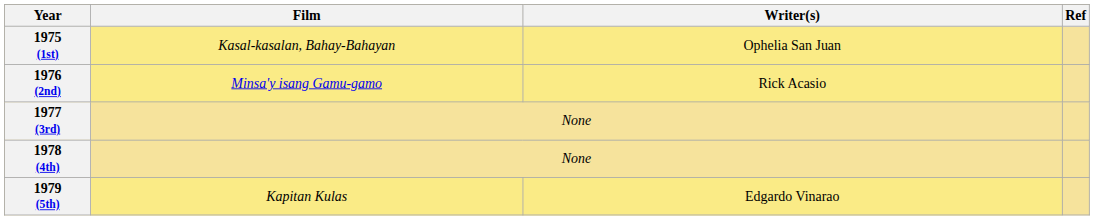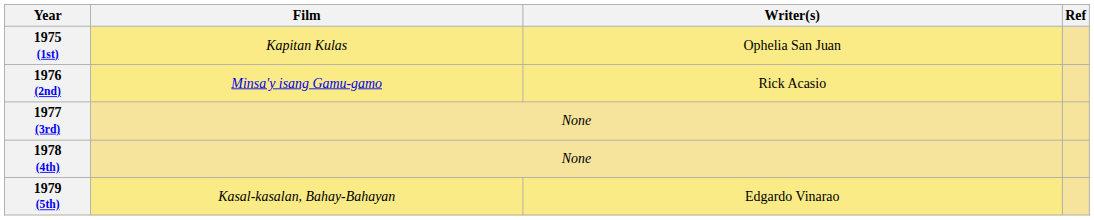1975 (1st) | Film: Kasal-kasalan, Bahay-Bahayan -> Kapitan Kulas
1979 (5th) | Film: Kapitan Kulas -> Kasal-kasalan, Bahay-Bahayan
